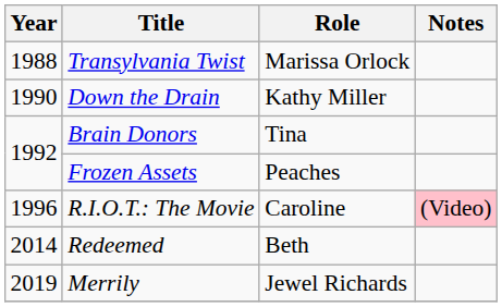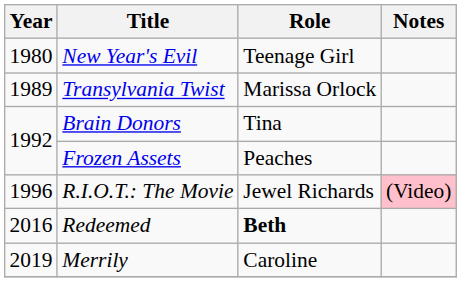+ row: 1980 | New Year's Evil | Teenage Girl
Transylvania Twist | Year: 1988 -> 1989
- row: 1990 | Down the Drain | Kathy Miller
R.I.O.T.: The Movie | Role: Caroline -> Jewel Richards
Redeemed | Year: 2014 -> 2016
Redeemed | Role: normal -> bold
Merrily | Role: Jewel Richards -> Caroline
